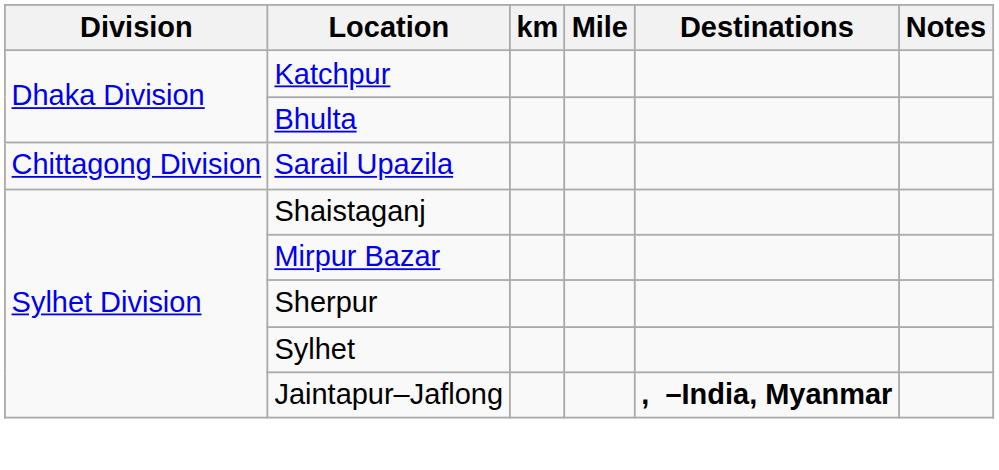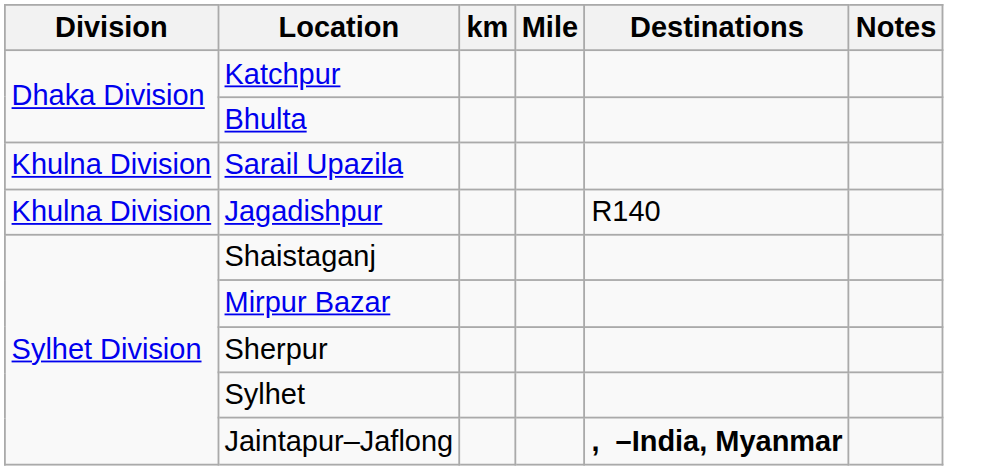Sarail Upazila | Division: Chittagong Division -> Khulna Division
+ row: Khulna Division | Jagadishpur | R140
